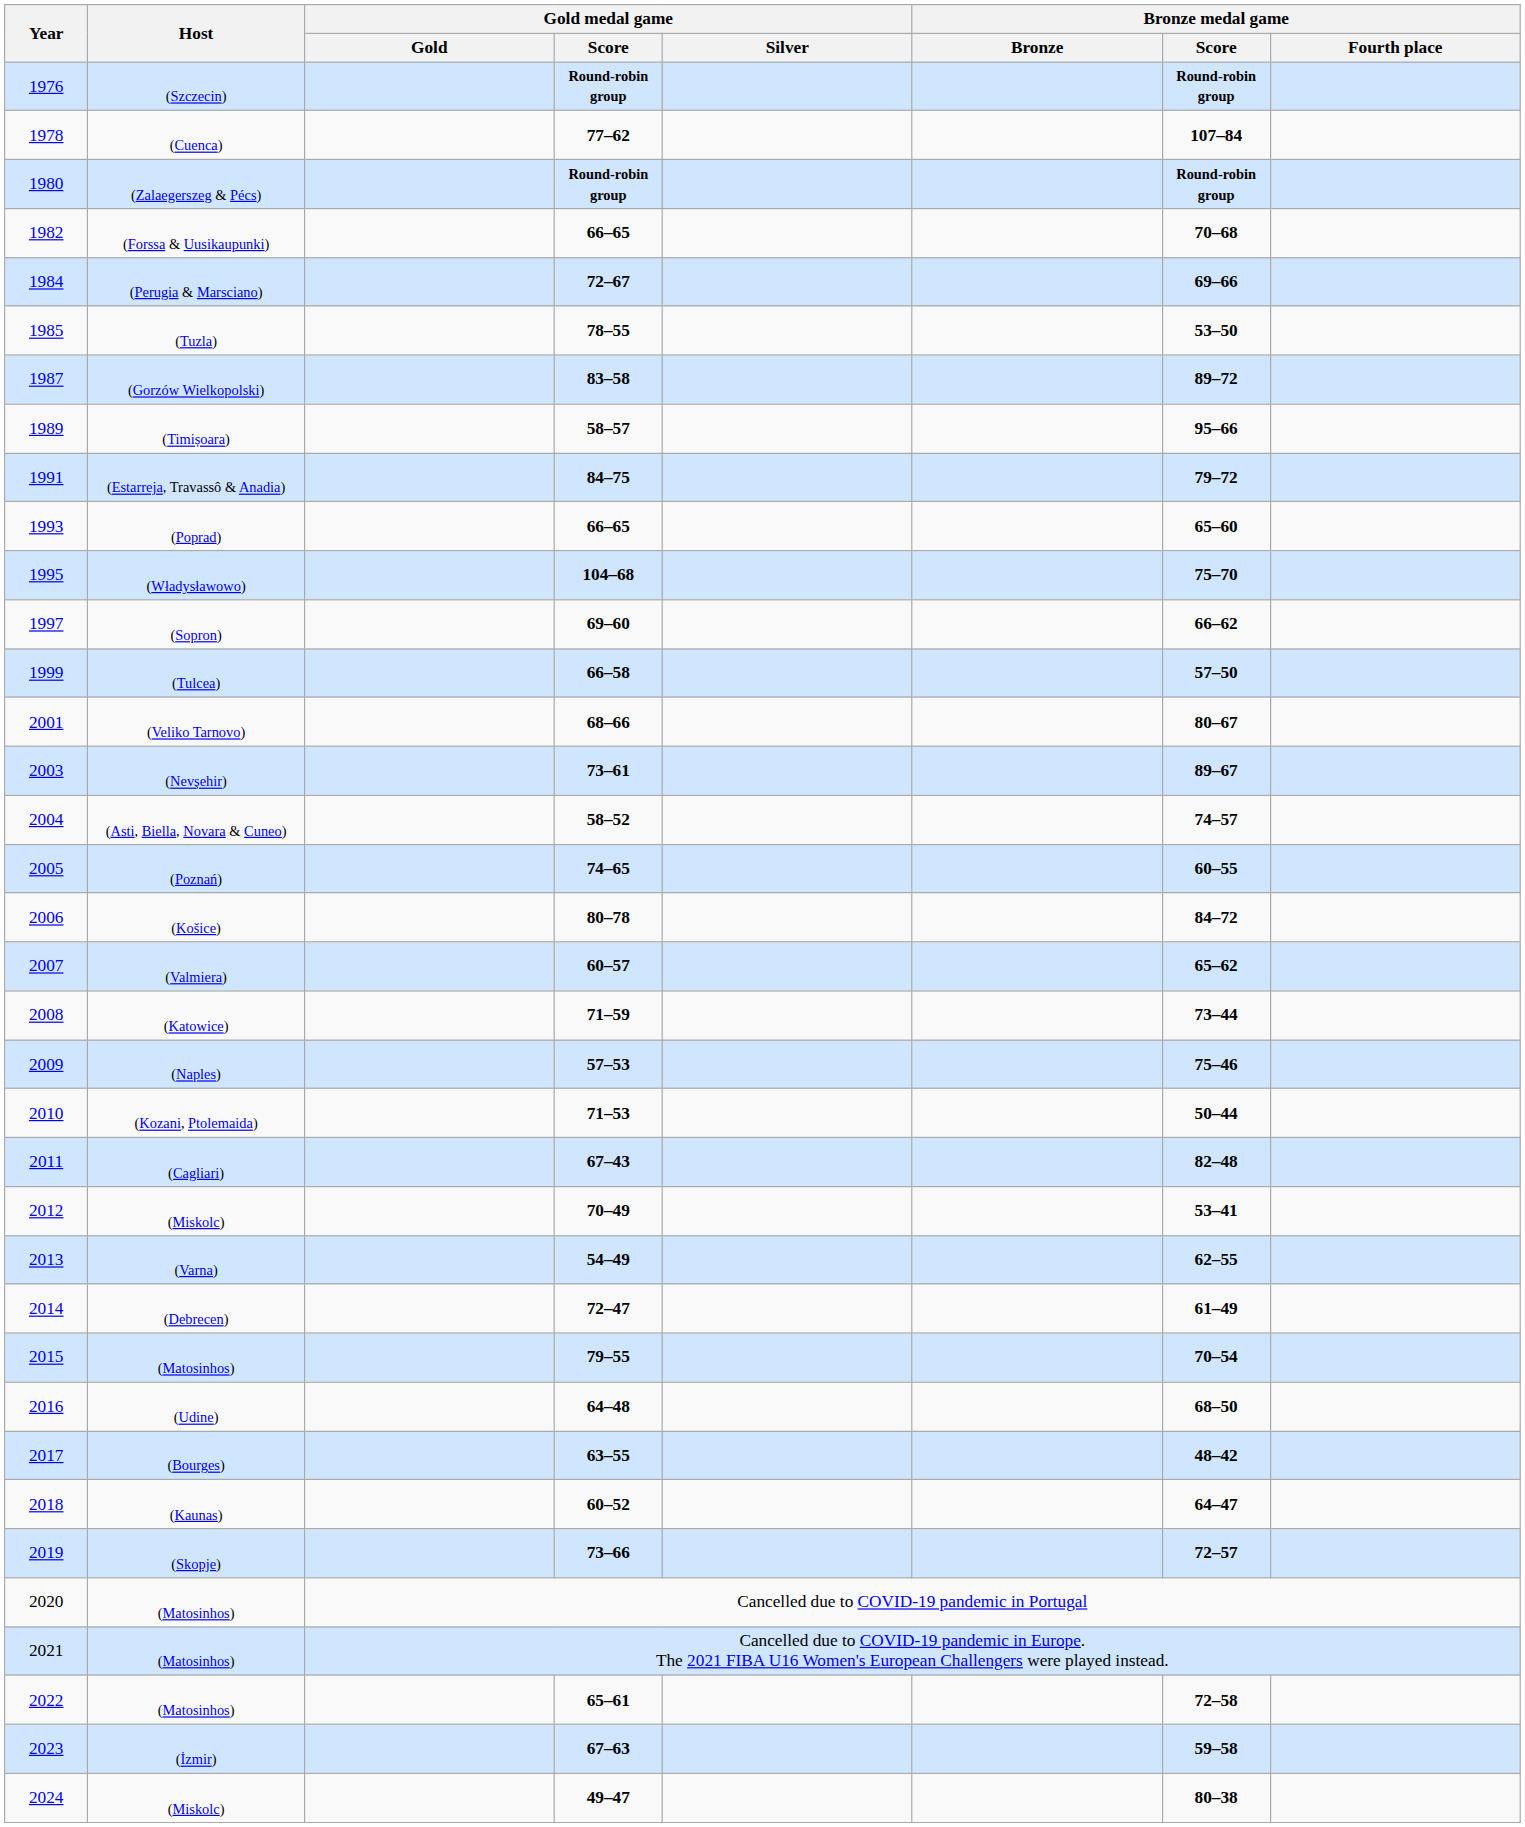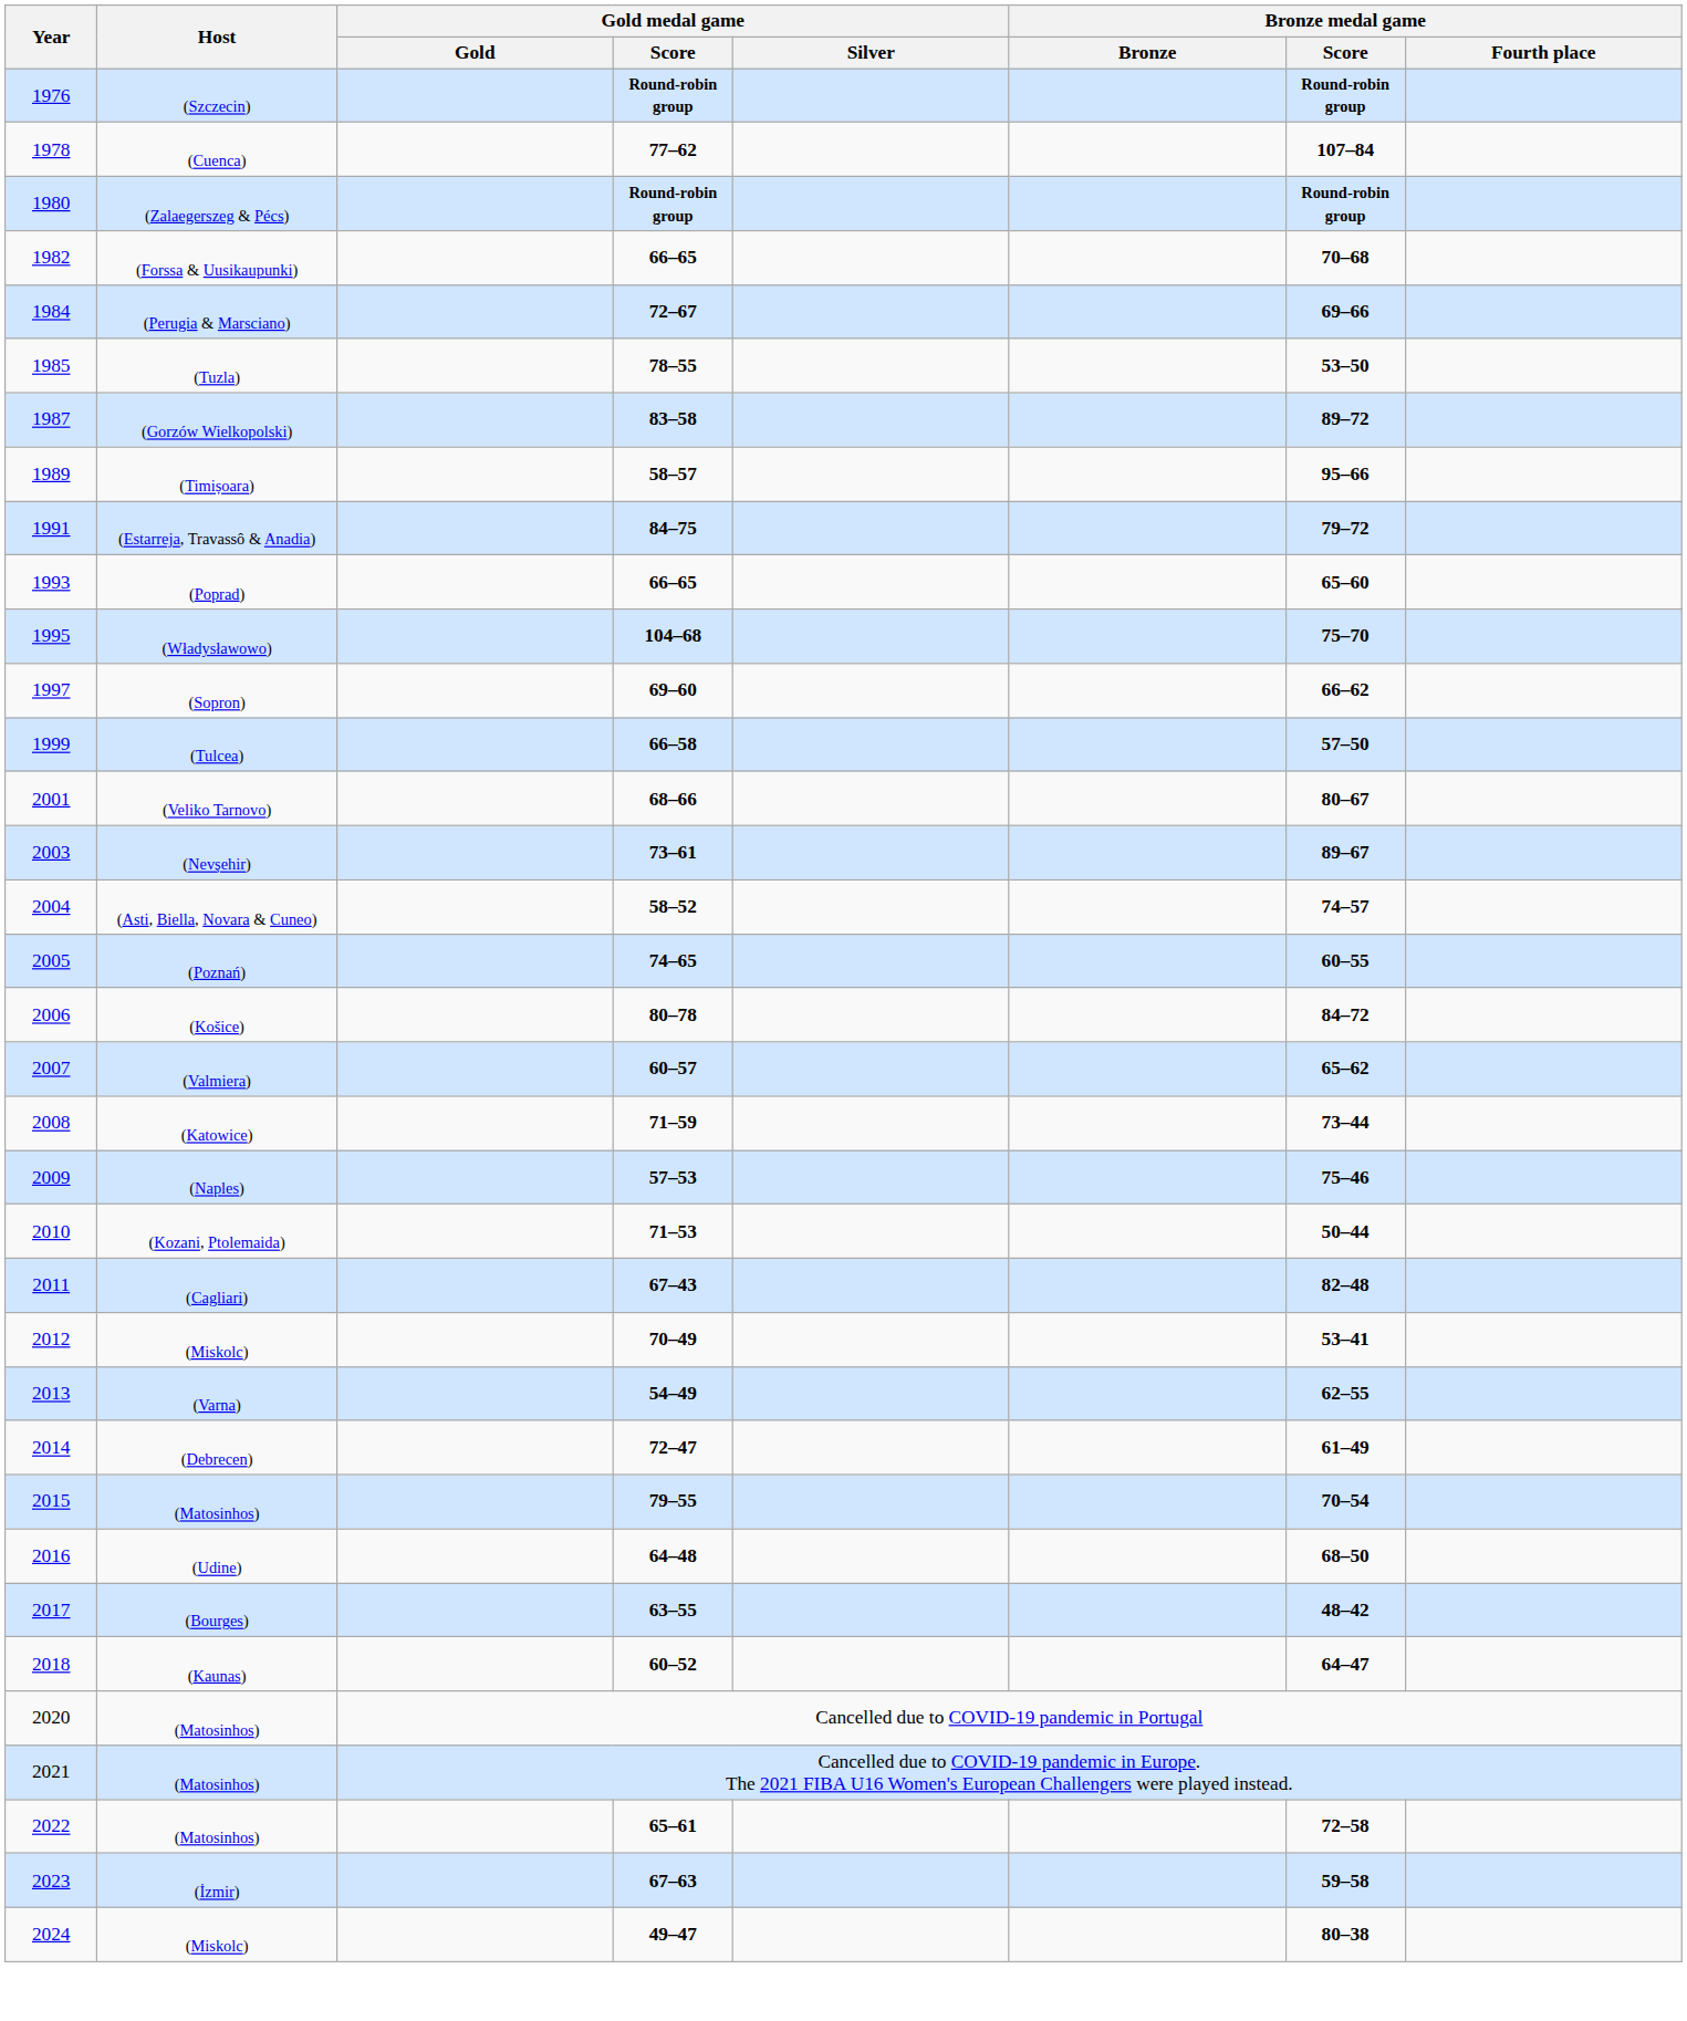- row: 2019 | (Skopje) | 73–66 | 72–57
